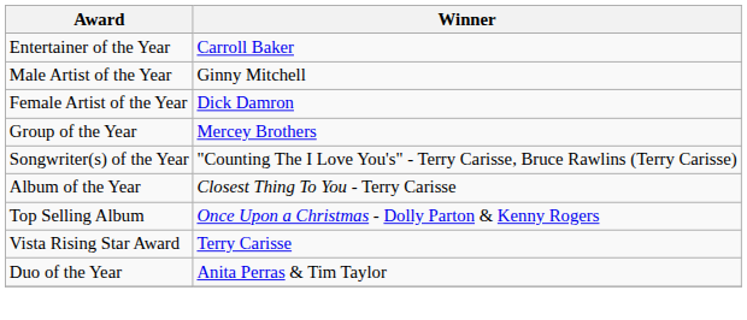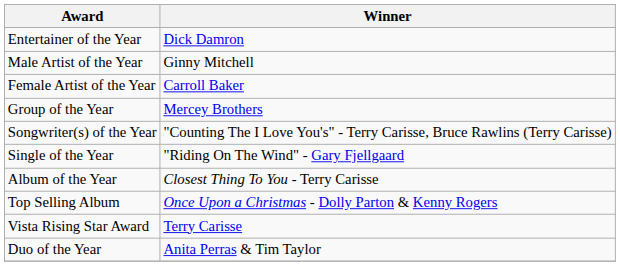Entertainer of the Year | Winner: Carroll Baker -> Dick Damron
Female Artist of the Year | Winner: Dick Damron -> Carroll Baker
+ row: Single of the Year | "Riding On The Wind" - Gary Fjellgaard
